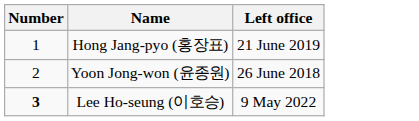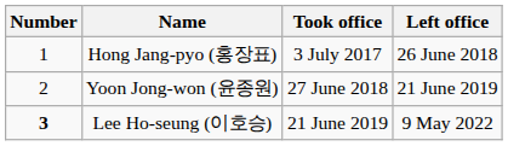+ column: Took office | 3 July 2017 | 27 June 2018 | 21 June 2019
Hong Jang-pyo (홍장표) | Left office: 21 June 2019 -> 26 June 2018
Yoon Jong-won (윤종원) | Left office: 26 June 2018 -> 21 June 2019
